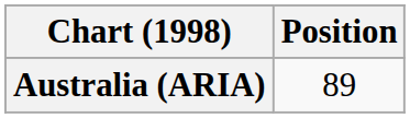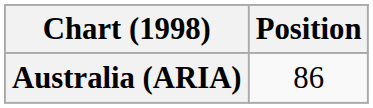Australia (ARIA) | Position: 89 -> 86
